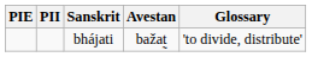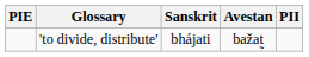columns swapped: PII <-> Glossary
